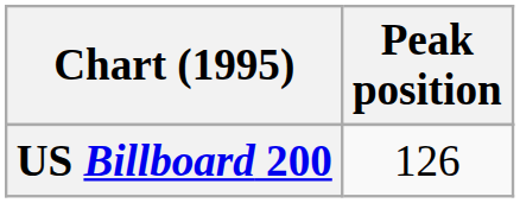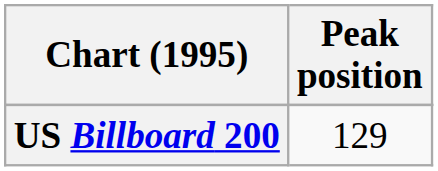US Billboard 200 | Peak position: 126 -> 129
